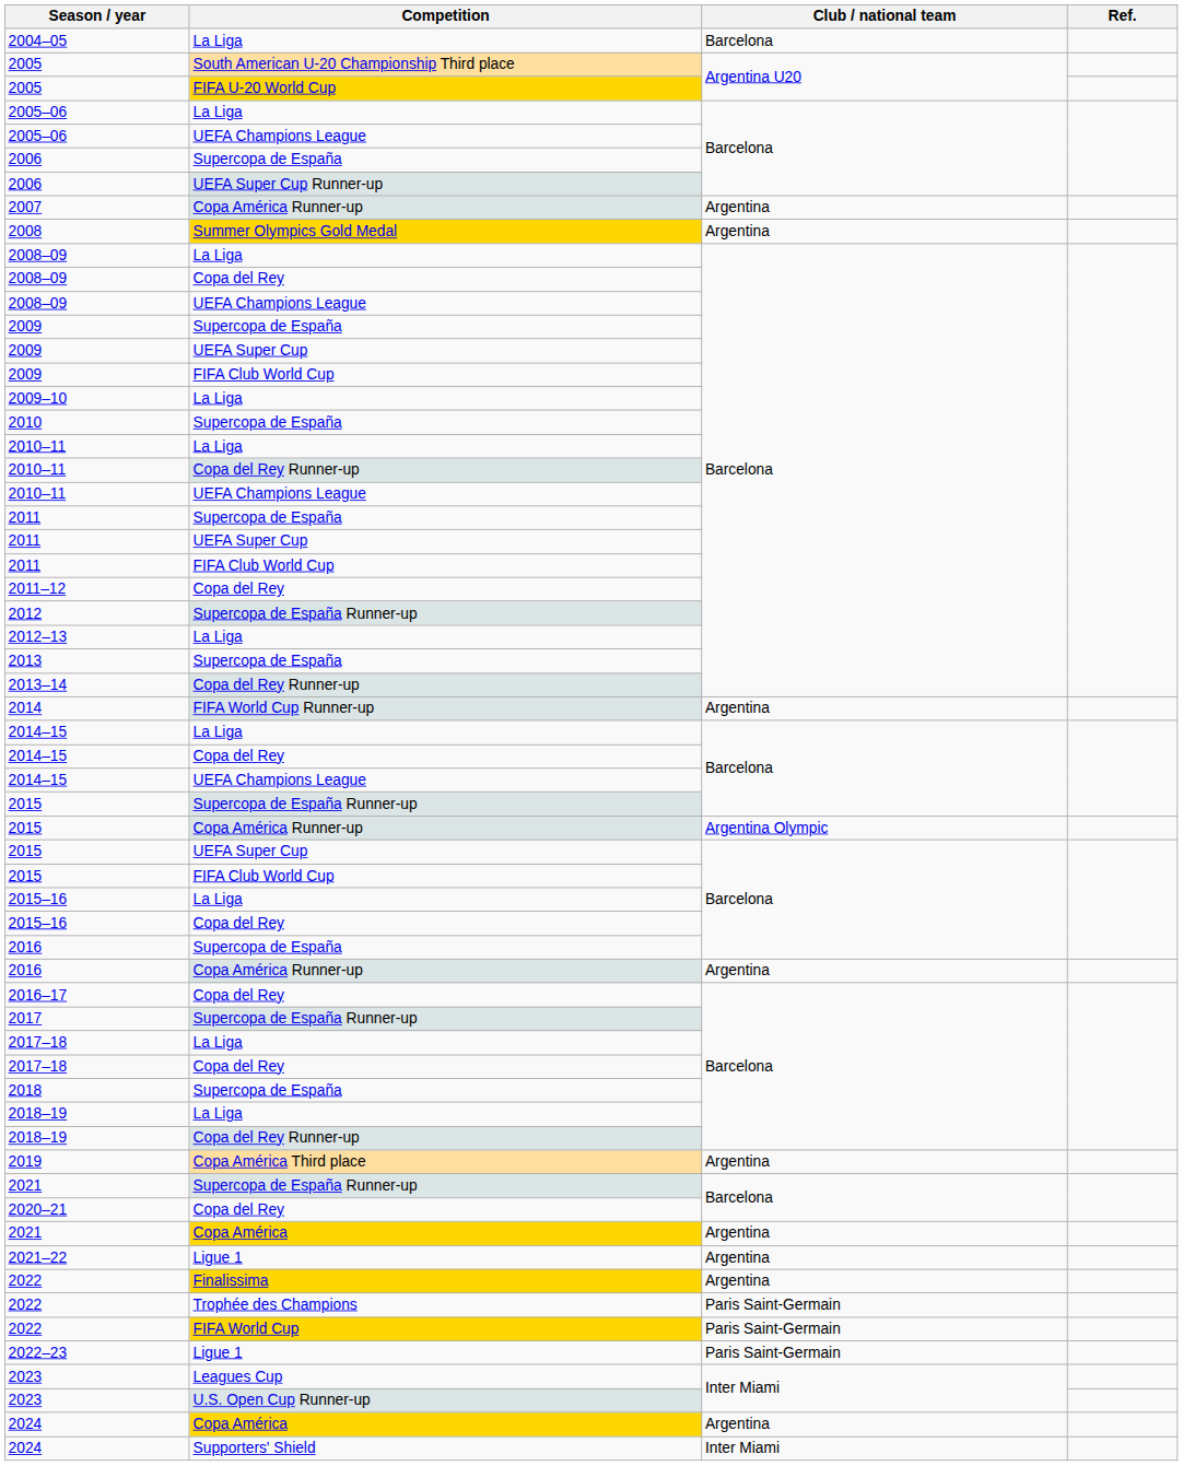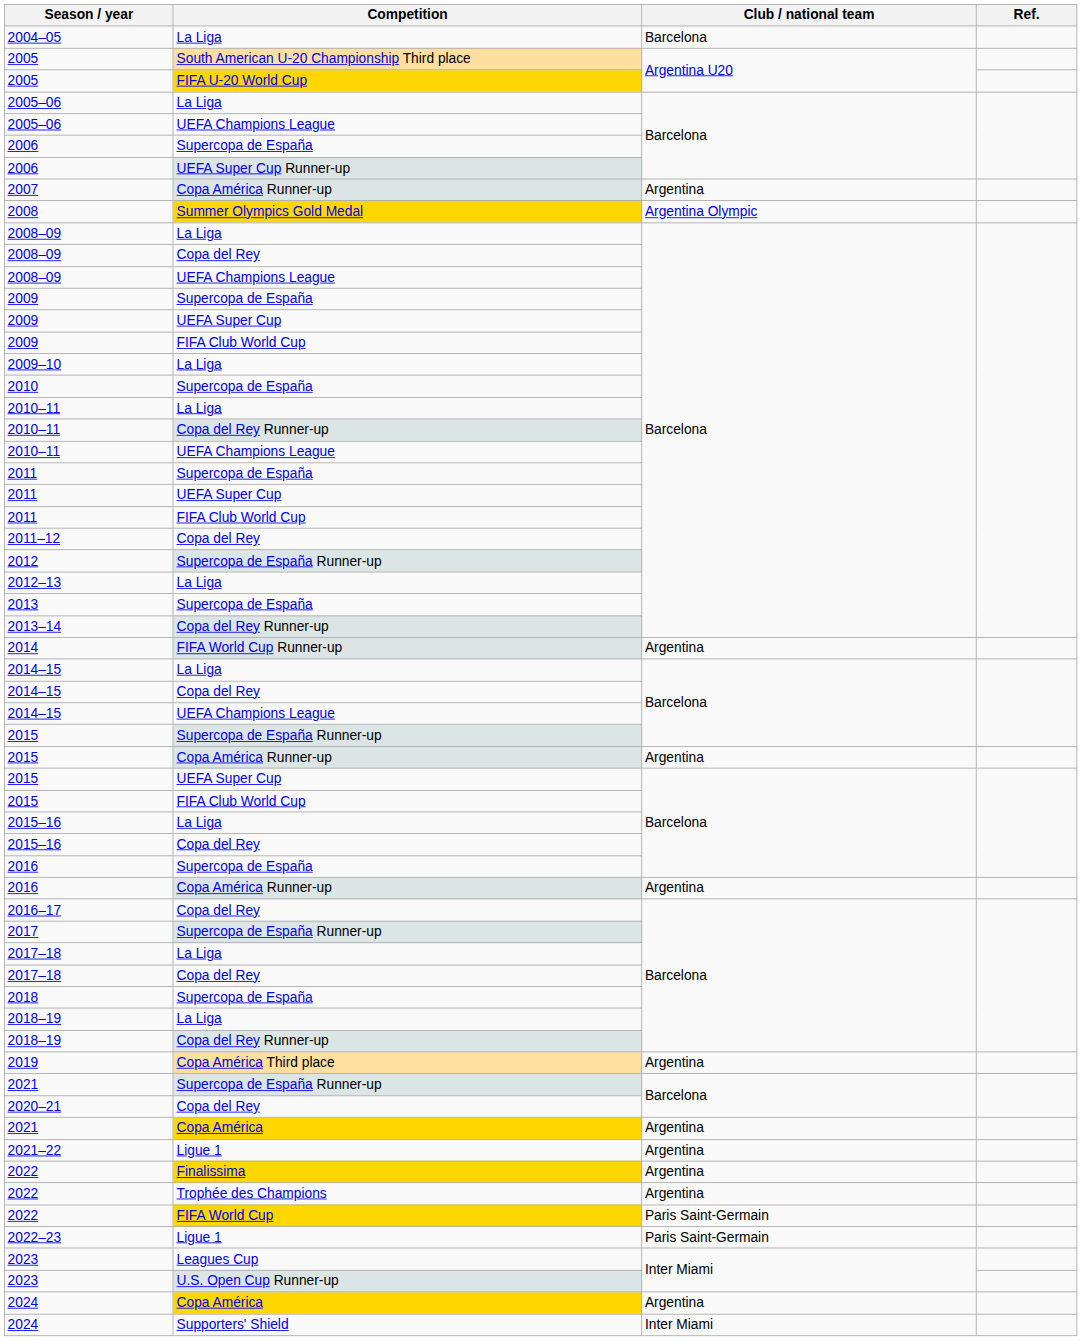2008 | Club / national team: Argentina -> Argentina Olympic
2015 / Copa América Runner-up | Club / national team: Argentina Olympic -> Argentina
2022 / Trophée des Champions | Club / national team: Paris Saint-Germain -> Argentina
